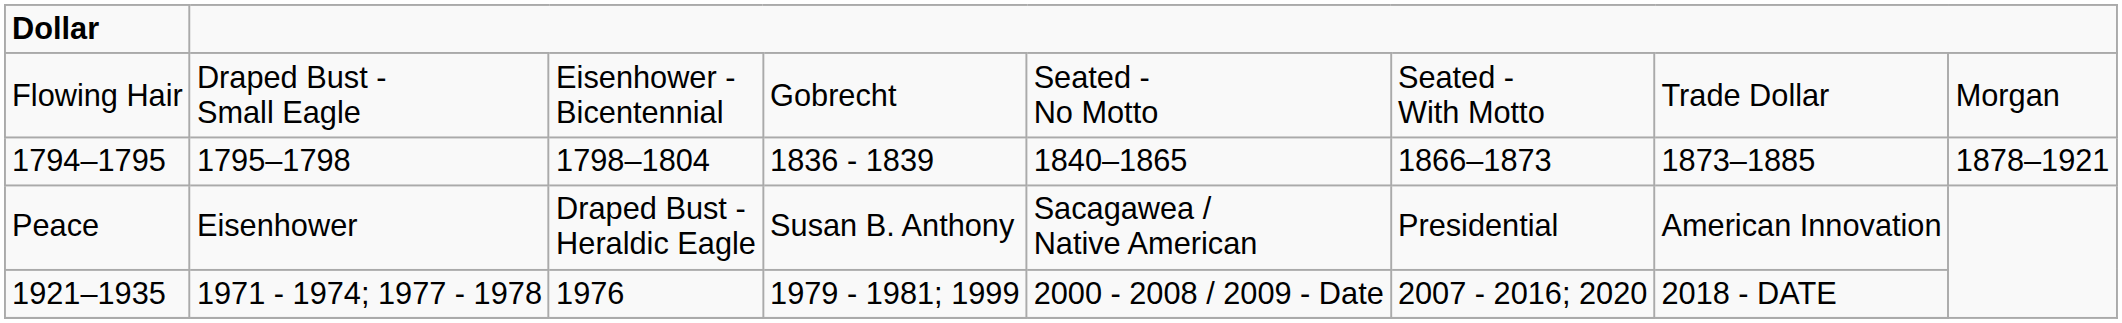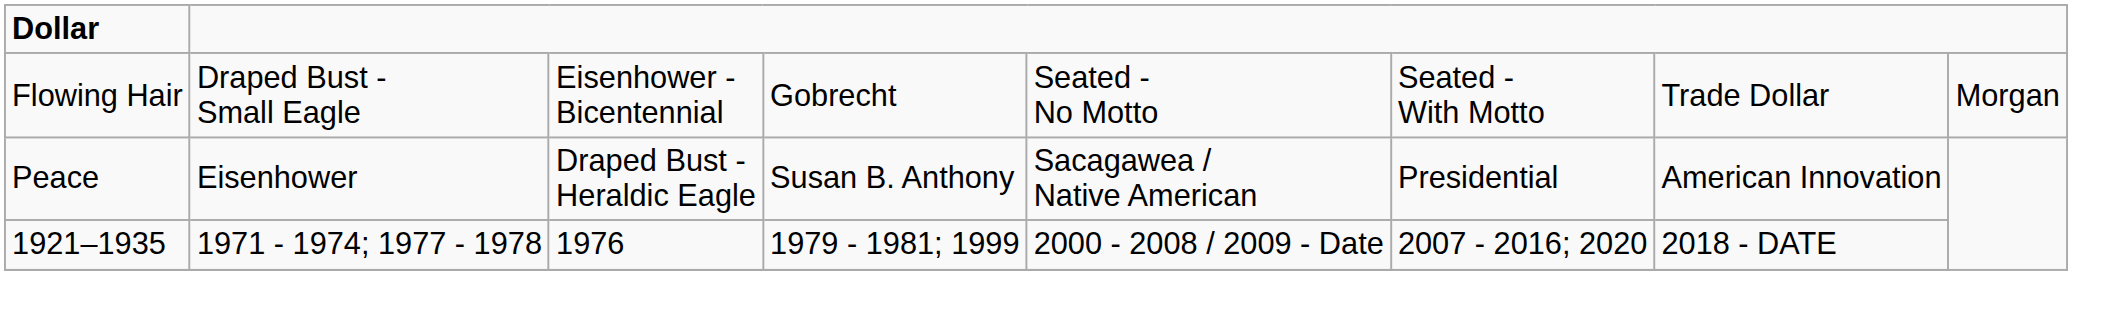- row: 1794–1795 | 1795–1798 | 1798–1804 | 1836 - 1839 | 1840–1865 | 1866–1873 | 1873–1885 | 1878–1921
